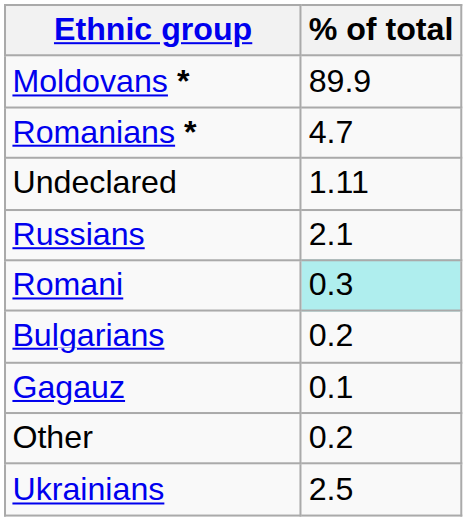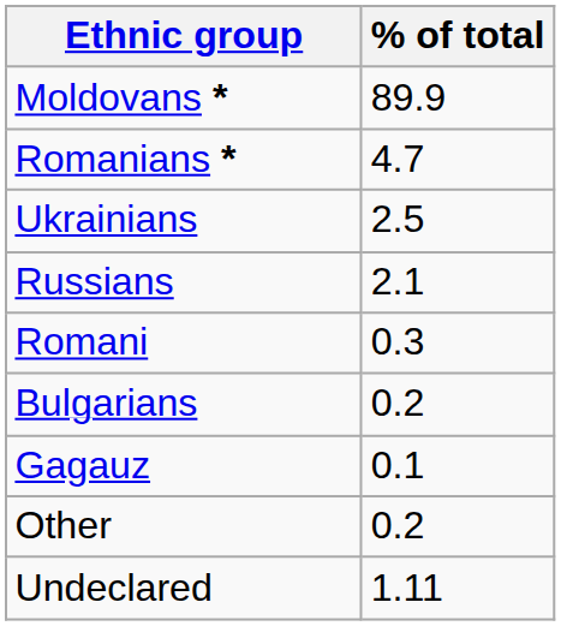rows swapped: Ukrainians <-> Undeclared
Romani | % of total: paleturquoise background -> no background
